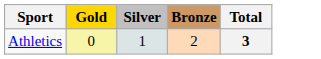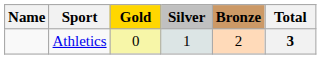+ column: Name
